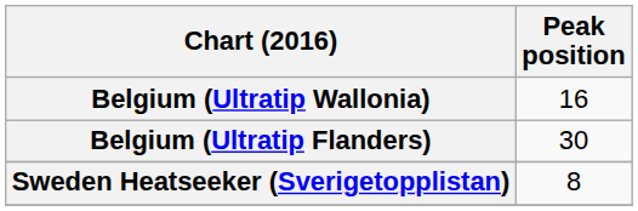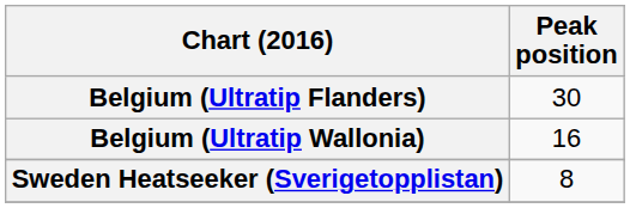rows swapped: Belgium (Ultratip Flanders) <-> Belgium (Ultratip Wallonia)
